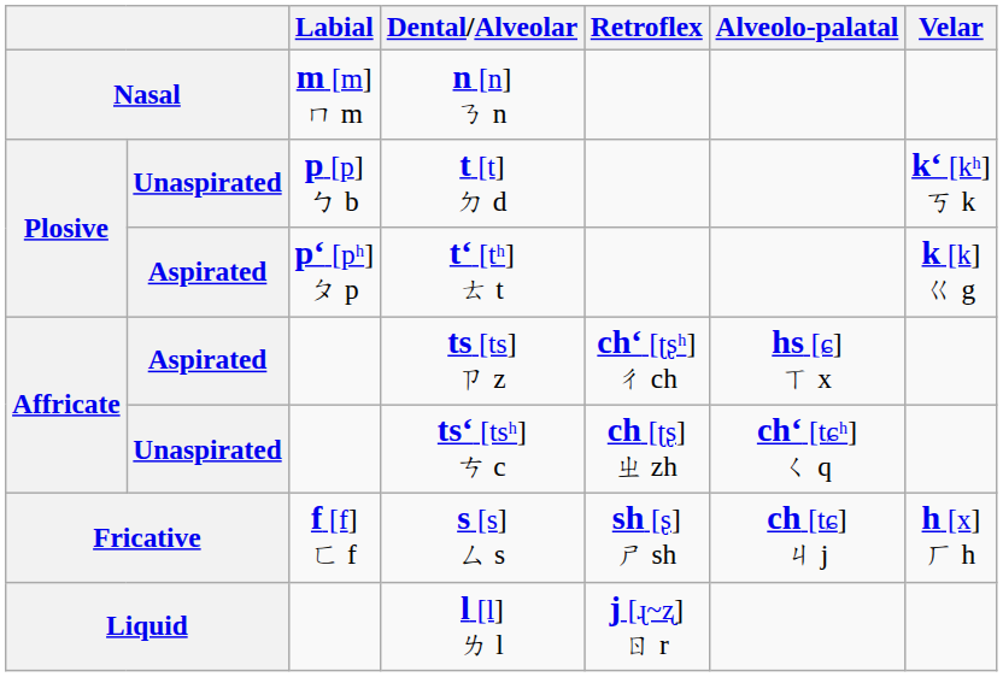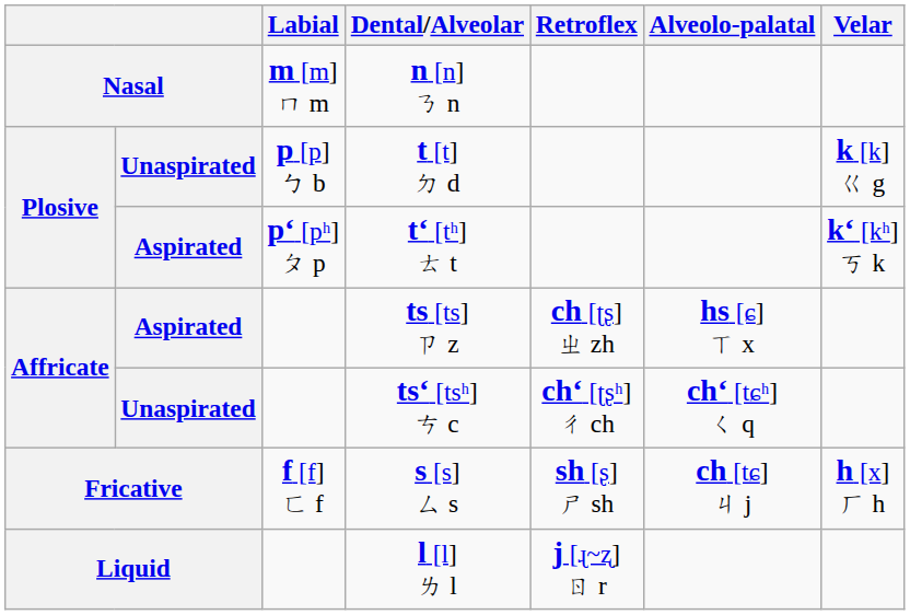t [t] ㄉ d | Velar: kʻ [kʰ] ㄎ k -> k [k] ㄍ g
tʻ [tʰ] ㄊ t | Velar: k [k] ㄍ g -> kʻ [kʰ] ㄎ k
ts [ts] ㄗ z | Retroflex: chʻ [ʈʂʰ] ㄔ ch -> ch [ʈʂ] ㄓ zh
tsʻ [tsʰ] ㄘ c | Retroflex: ch [ʈʂ] ㄓ zh -> chʻ [ʈʂʰ] ㄔ ch
